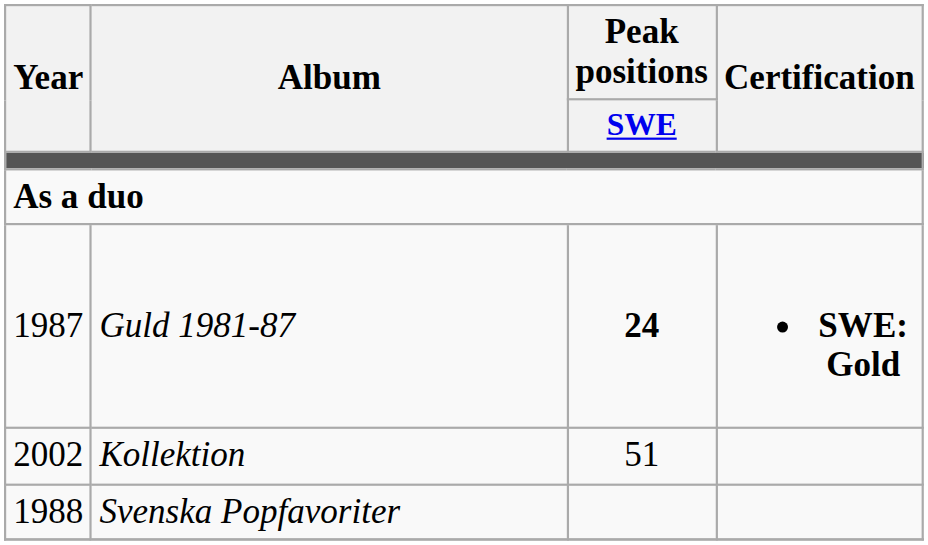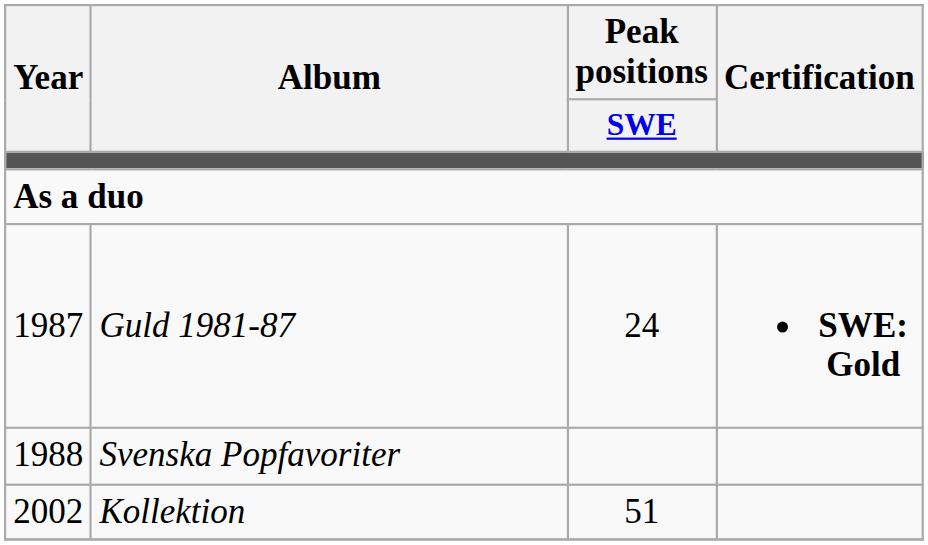Guld 1981-87 | Peak positions / SWE: bold -> normal
rows swapped: Svenska Popfavoriter <-> Kollektion
